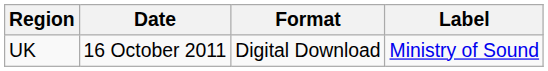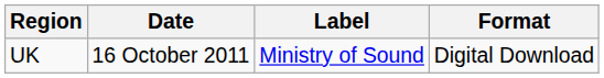columns swapped: Label <-> Format
